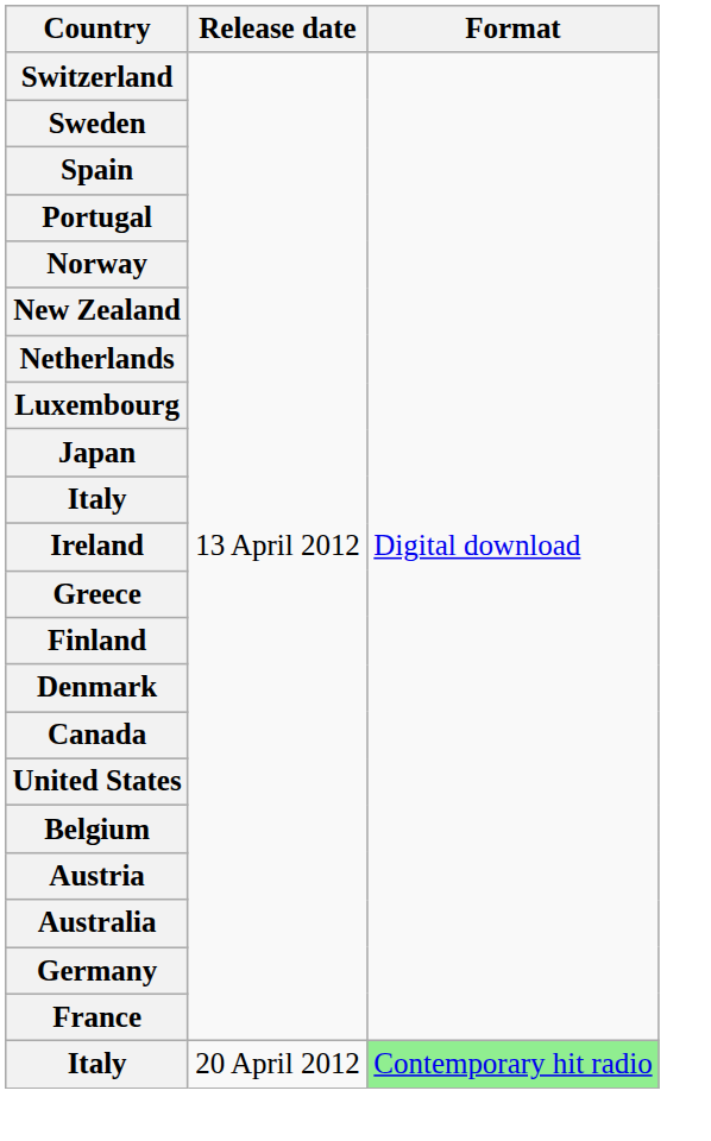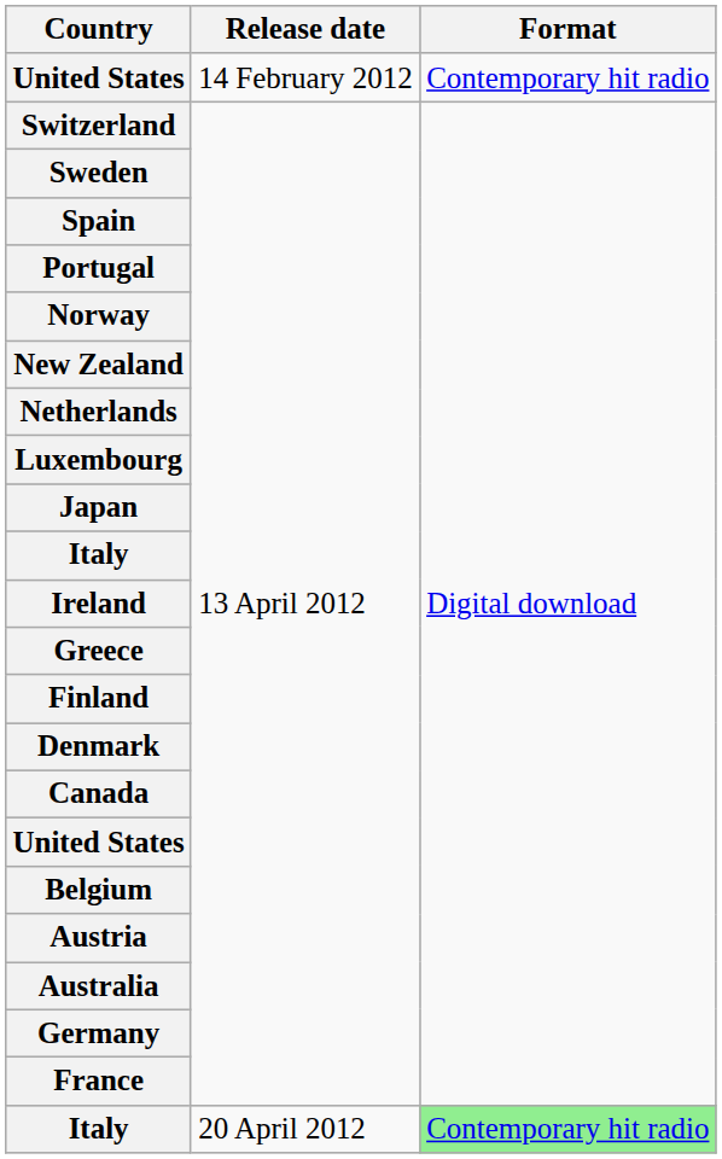+ row: United States | 14 February 2012 | Contemporary hit radio
